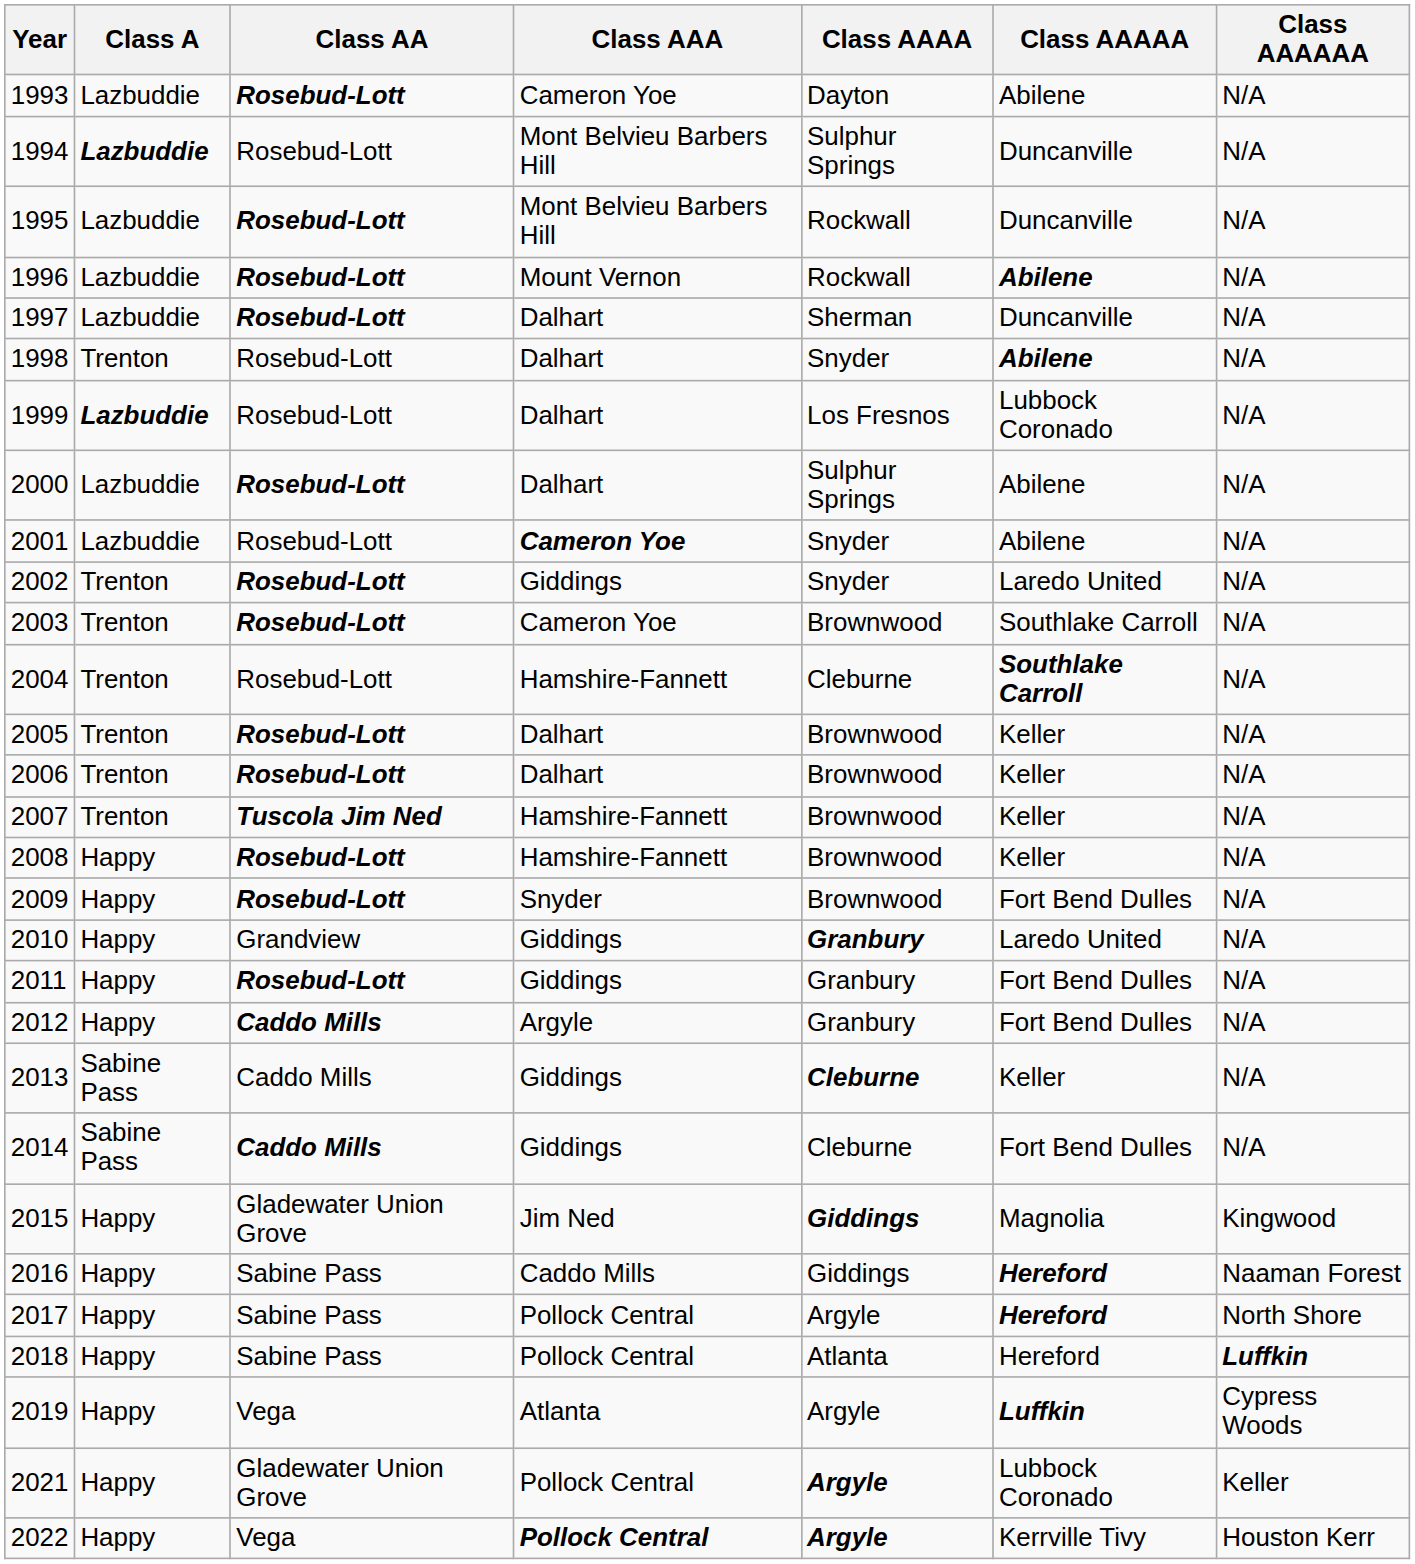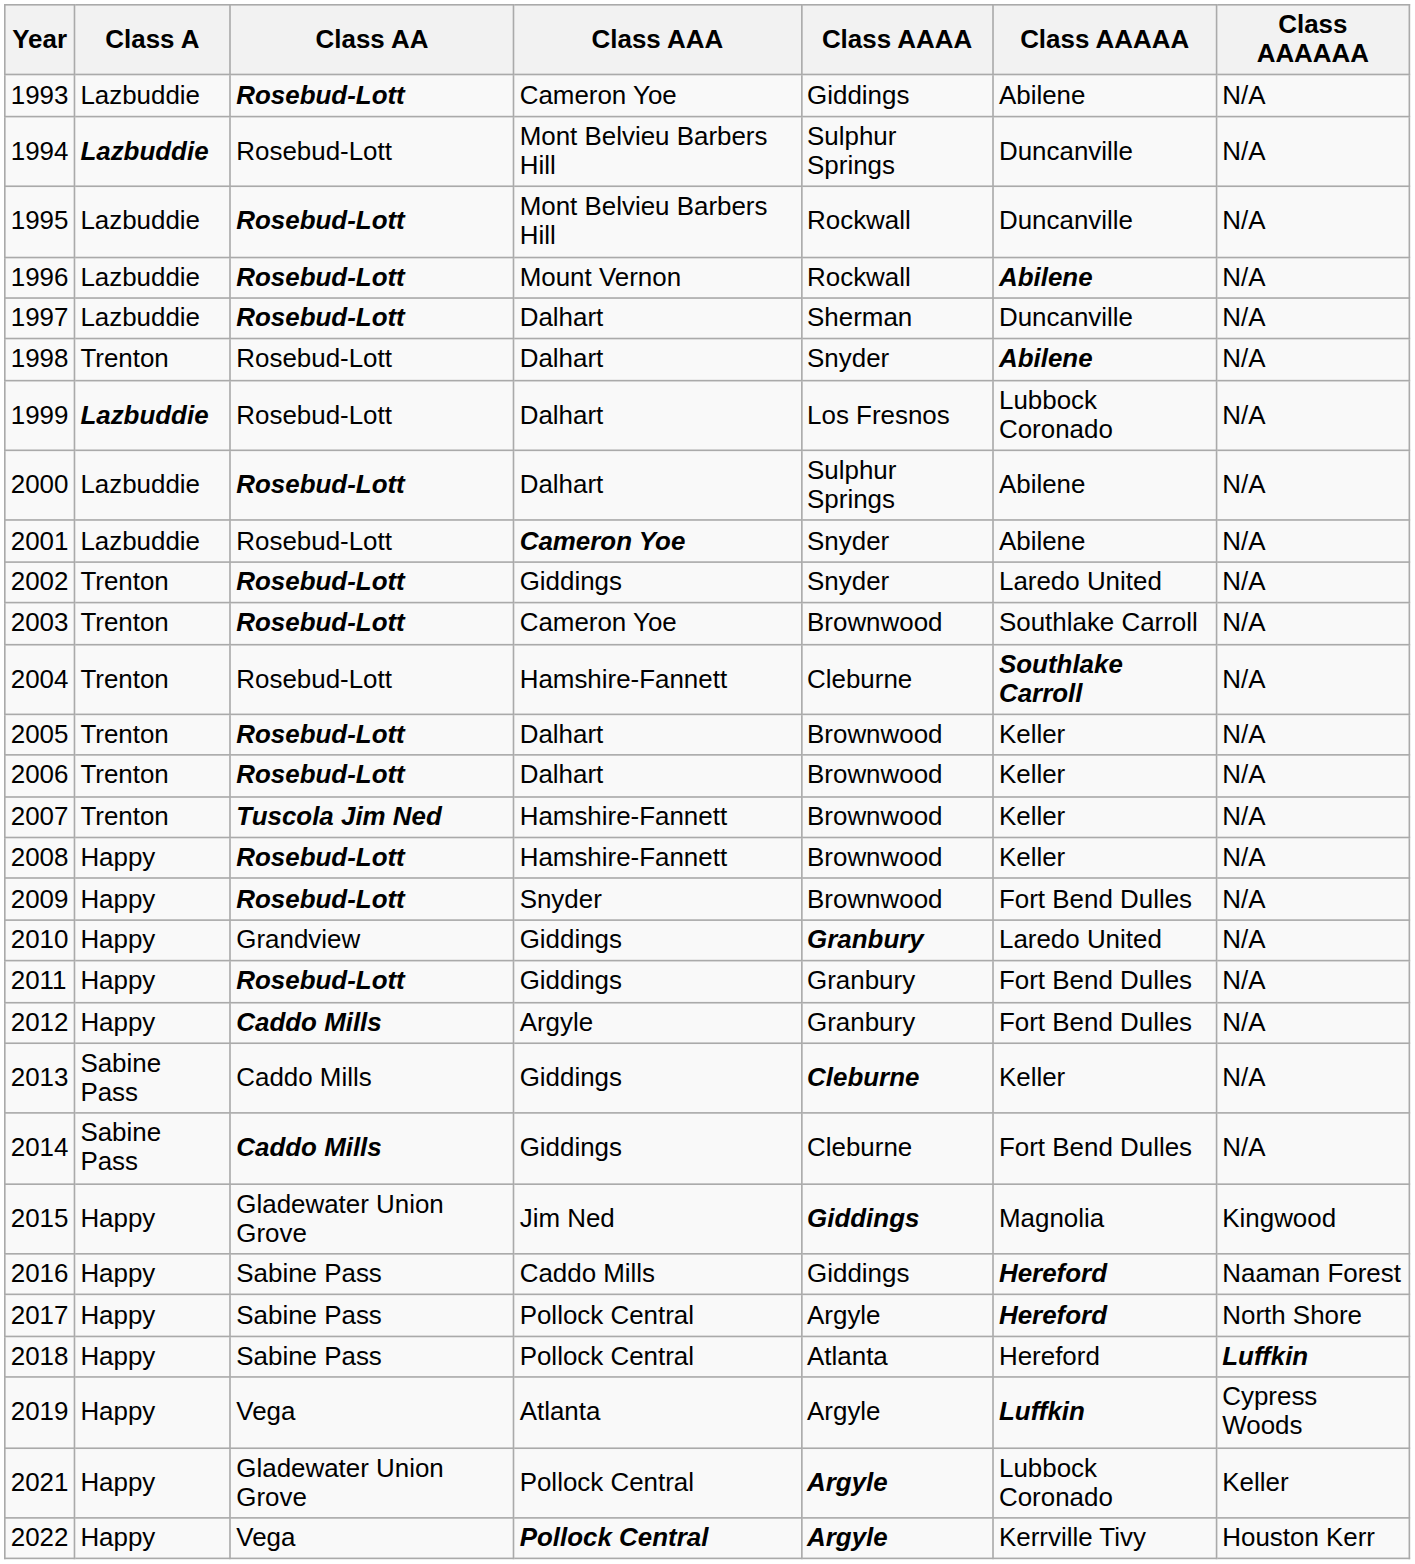1993 | Class AAAA: Dayton -> Giddings
